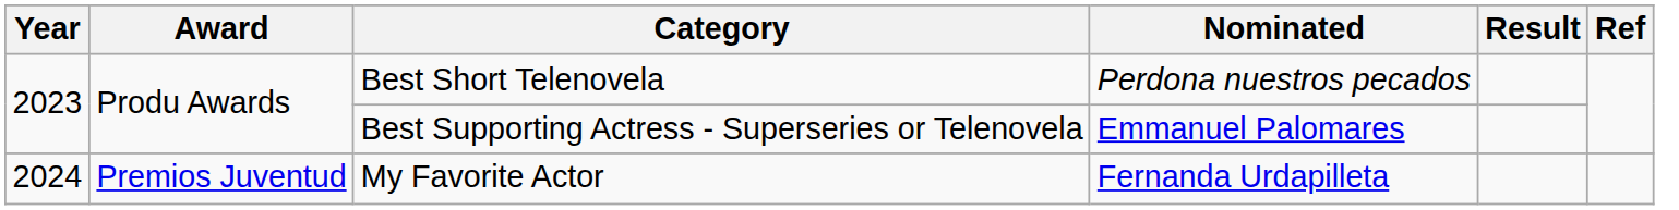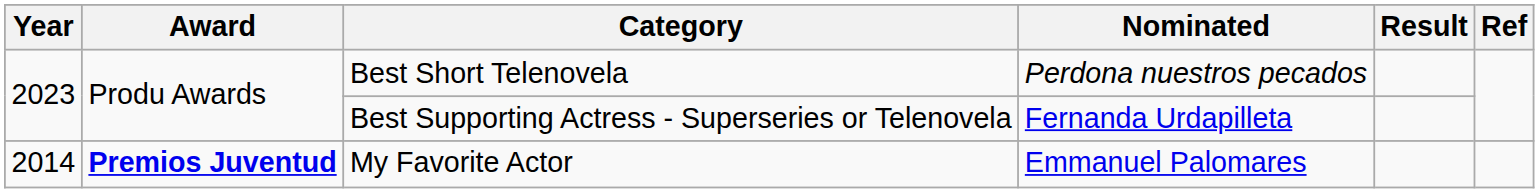Best Supporting Actress - Superseries or Telenovela | Nominated: Emmanuel Palomares -> Fernanda Urdapilleta
My Favorite Actor | Year: 2024 -> 2014
My Favorite Actor | Award: normal -> bold
My Favorite Actor | Nominated: Fernanda Urdapilleta -> Emmanuel Palomares
